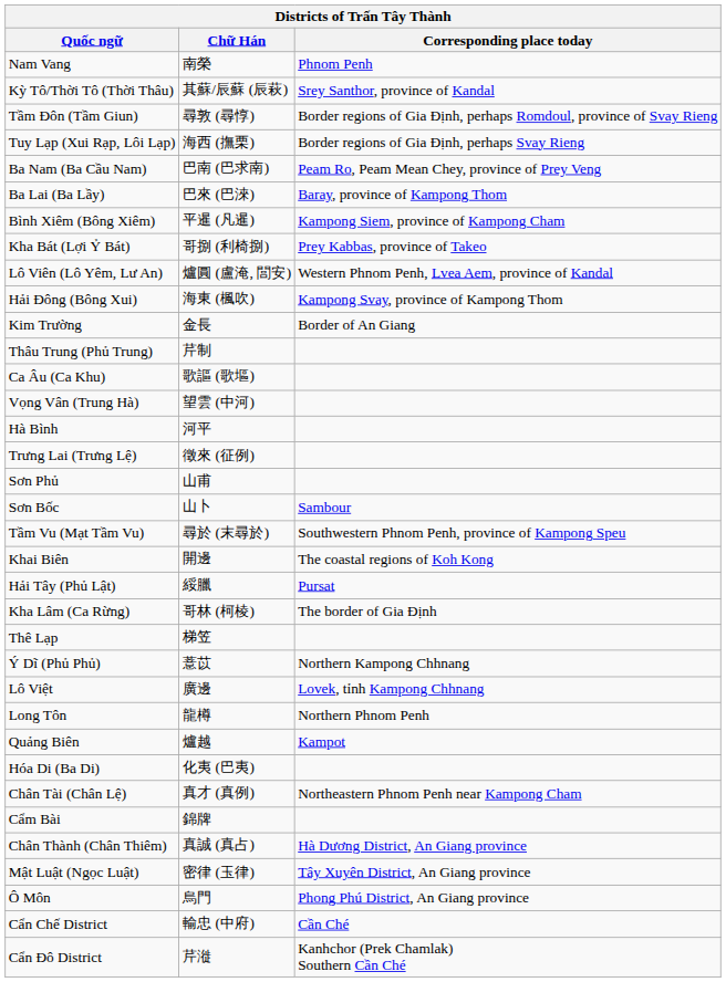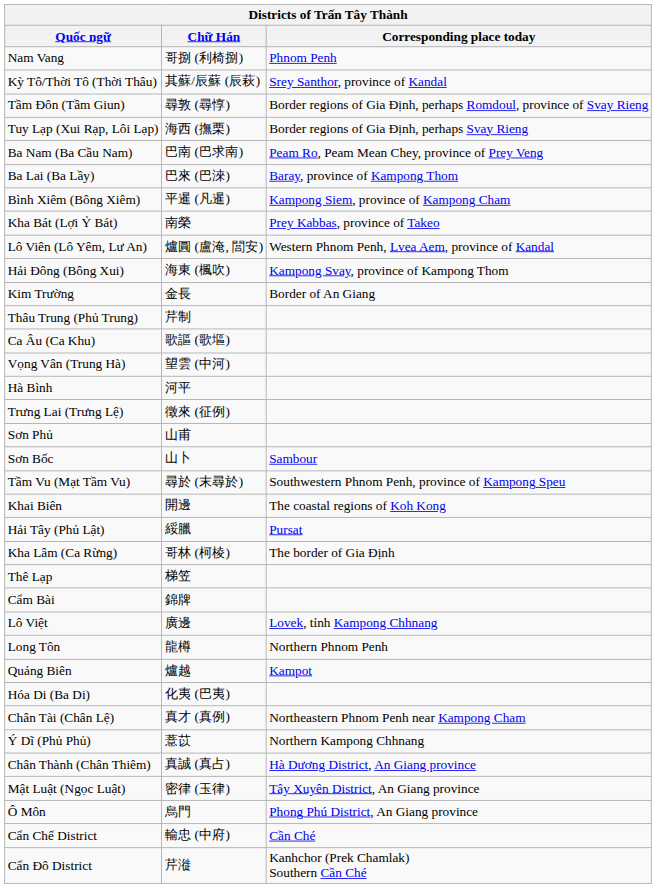Nam Vang | Chữ Hán: 南榮 -> 哥捌 (利椅捌)
Kha Bát (Lợi Ỷ Bát) | Chữ Hán: 哥捌 (利椅捌) -> 南榮
rows swapped: Cẩm Bài <-> Ý Dĩ (Phủ Phủ)
